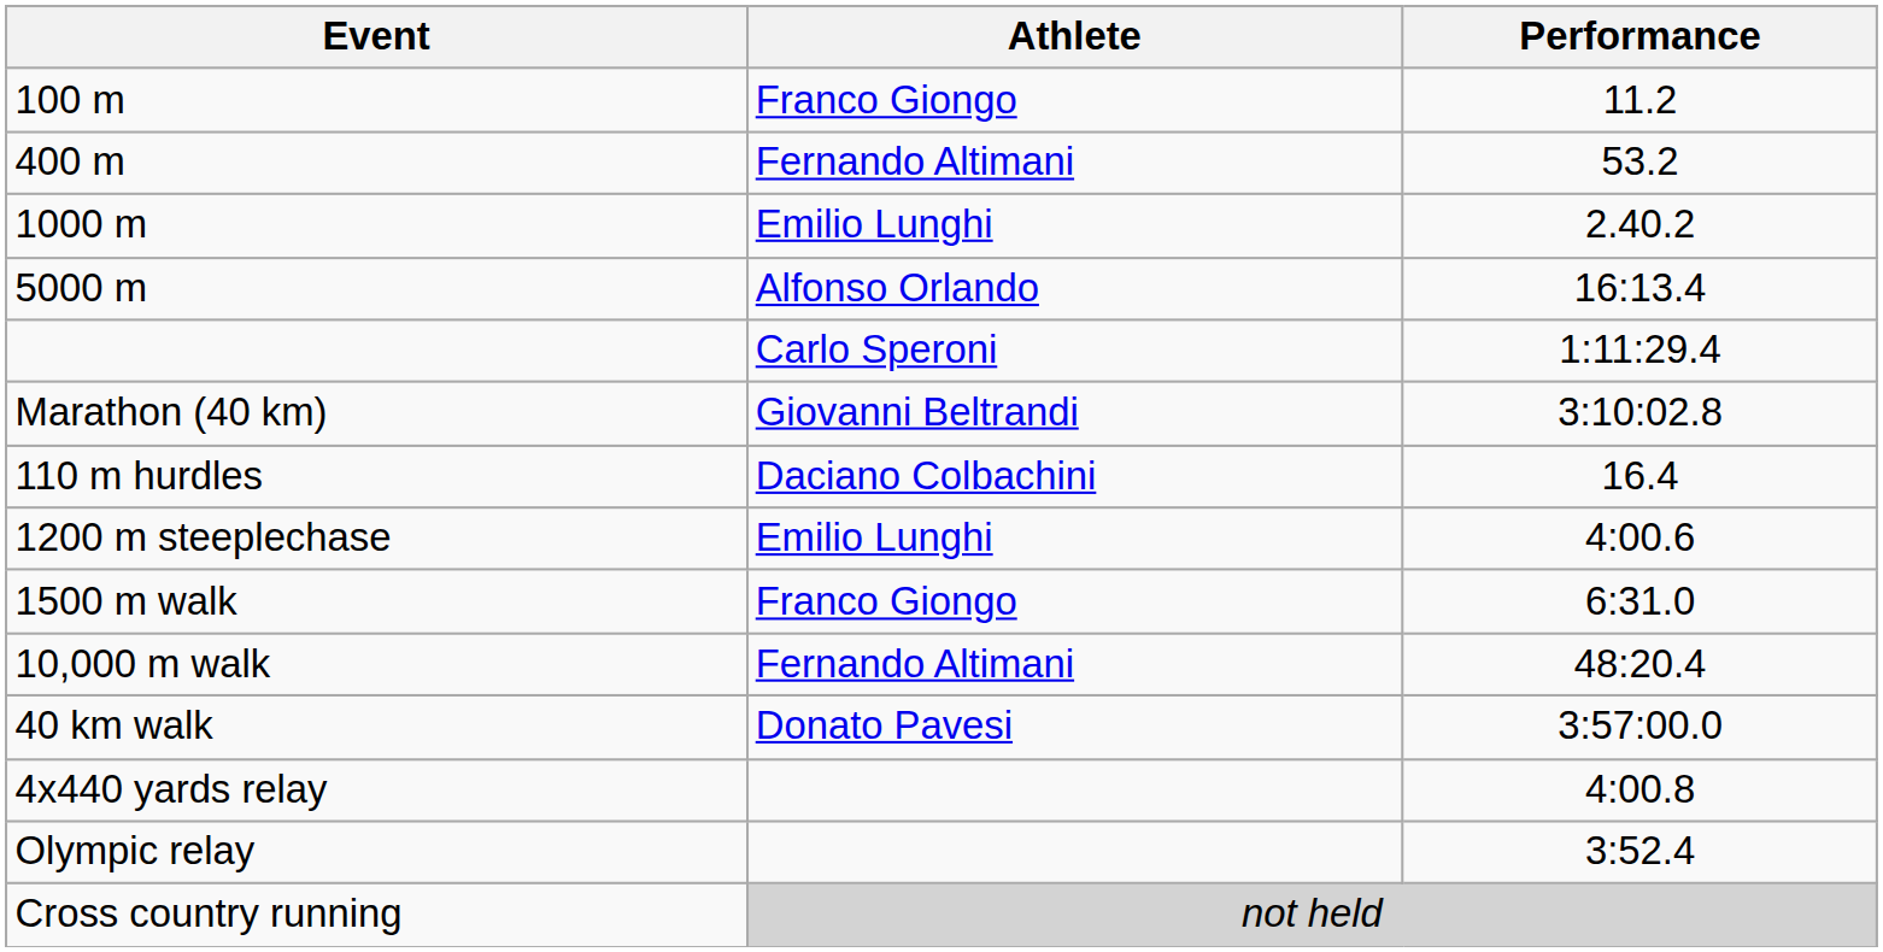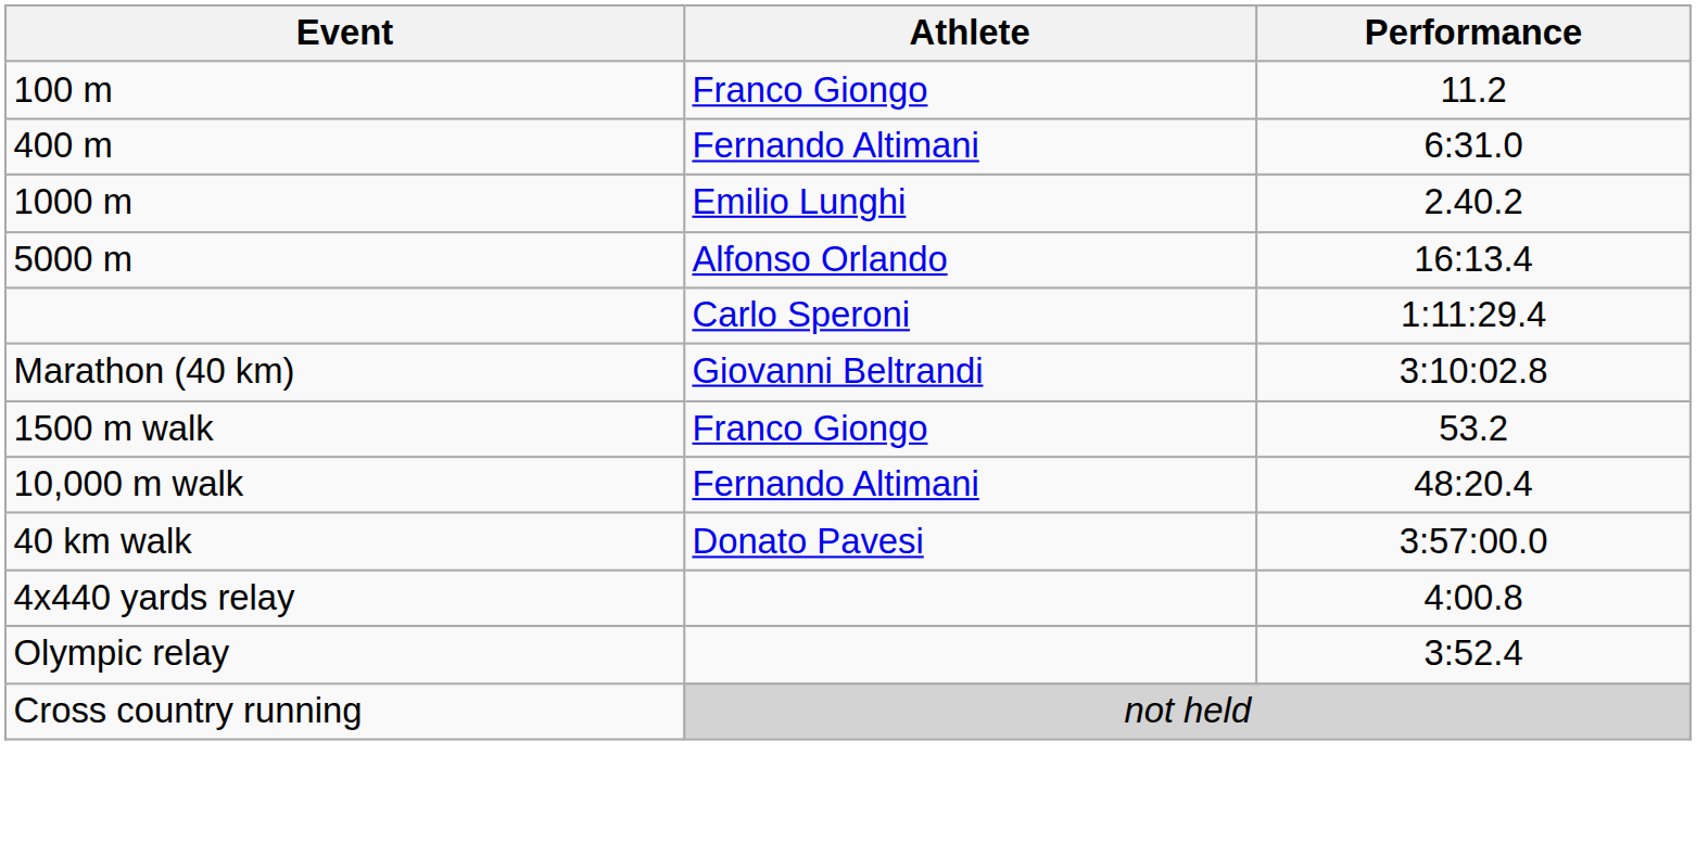400 m | Performance: 53.2 -> 6:31.0
- row: 110 m hurdles | Daciano Colbachini | 16.4
- row: 1200 m steeplechase | Emilio Lunghi | 4:00.6
1500 m walk | Performance: 6:31.0 -> 53.2
